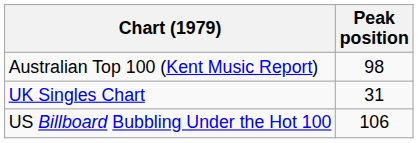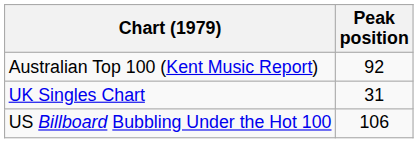Australian Top 100 (Kent Music Report) | Peak position: 98 -> 92
